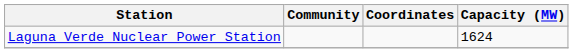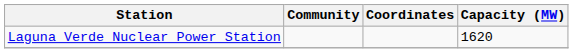Laguna Verde Nuclear Power Station | Capacity (MW): 1624 -> 1620
